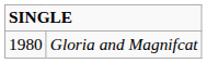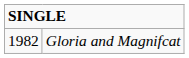Gloria and Magnifcat | column 1: 1980 -> 1982
